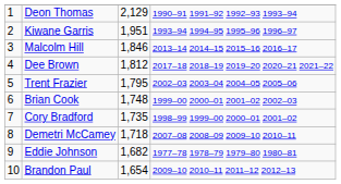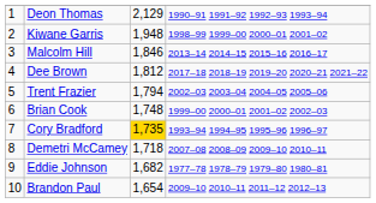Kiwane Garris | column 3: 1,951 -> 1,948
Kiwane Garris | column 4: 1993–94 1994–95 1995–96 1996–97 -> 1998–99 1999–00 2000–01 2001–02
Trent Frazier | column 3: 1,795 -> 1,794
Cory Bradford | column 3: no background -> gold background
Cory Bradford | column 4: 1998–99 1999–00 2000–01 2001–02 -> 1993–94 1994–95 1995–96 1996–97
